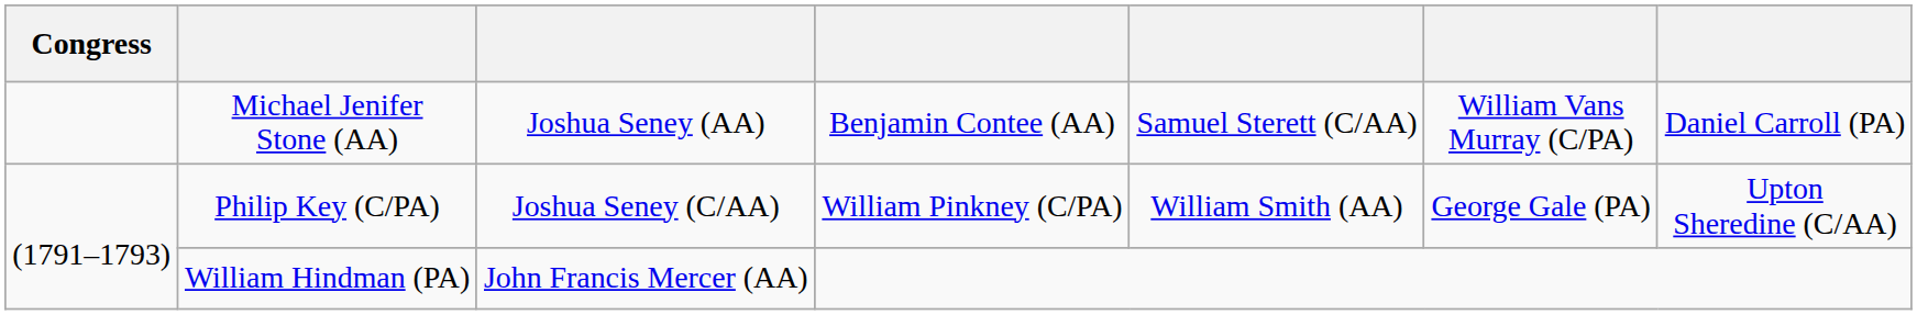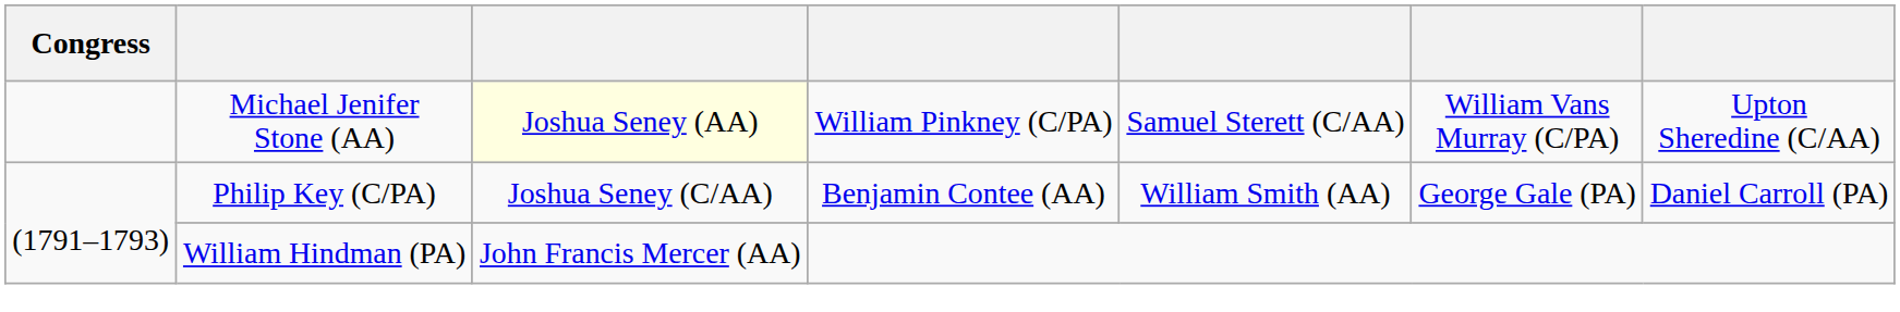Michael Jenifer Stone (AA) | column 3: no background -> lightyellow background
Michael Jenifer Stone (AA) | column 4: Benjamin Contee (AA) -> William Pinkney (C/PA)
Michael Jenifer Stone (AA) | column 7: Daniel Carroll (PA) -> Upton Sheredine (C/AA)
Philip Key (C/PA) | column 4: William Pinkney (C/PA) -> Benjamin Contee (AA)
Philip Key (C/PA) | column 7: Upton Sheredine (C/AA) -> Daniel Carroll (PA)
